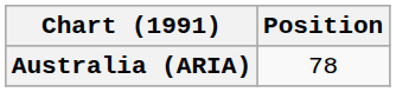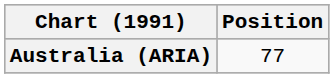Australia (ARIA) | Position: 78 -> 77
